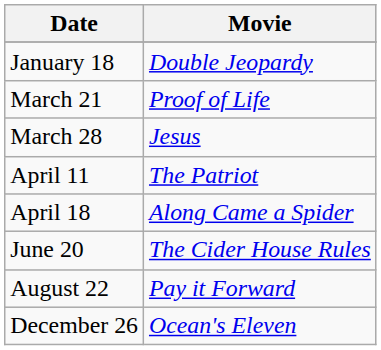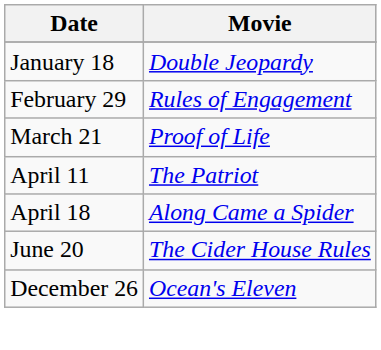+ row: February 29 | Rules of Engagement
- row: March 28 | Jesus
- row: August 22 | Pay it Forward
